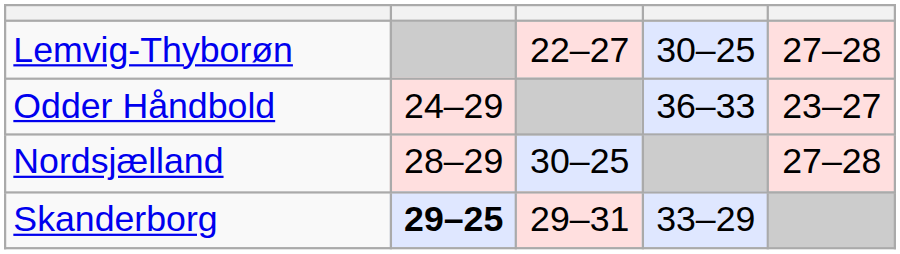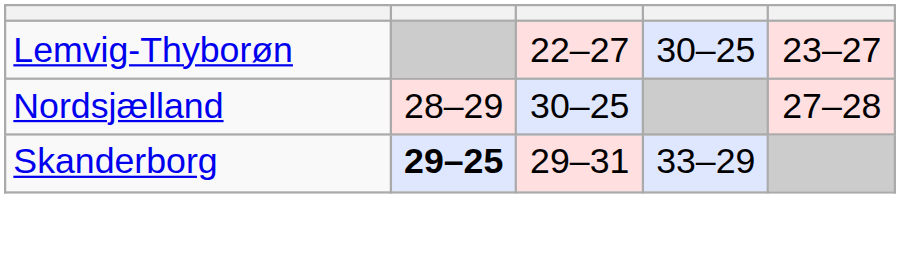Lemvig-Thyborøn | column 5: 27–28 -> 23–27
- row: Odder Håndbold | 24–29 | 36–33 | 23–27
